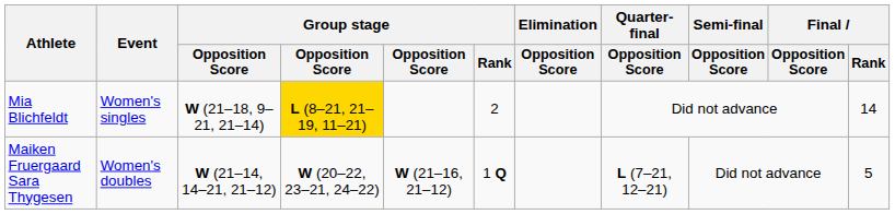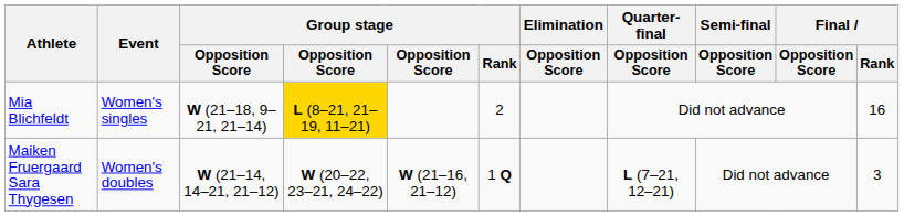Mia Blichfeldt | Final / Rank: 14 -> 16
Maiken Fruergaard Sara Thygesen | Final / Rank: 5 -> 3
